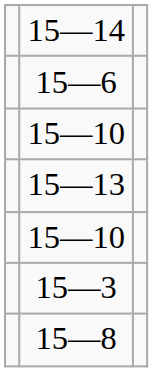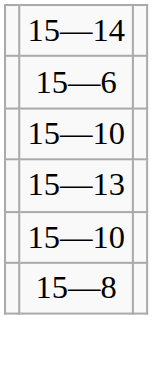- row: 15—3
